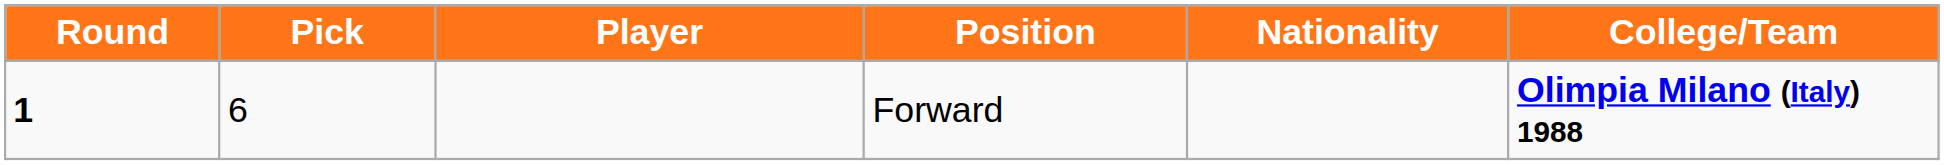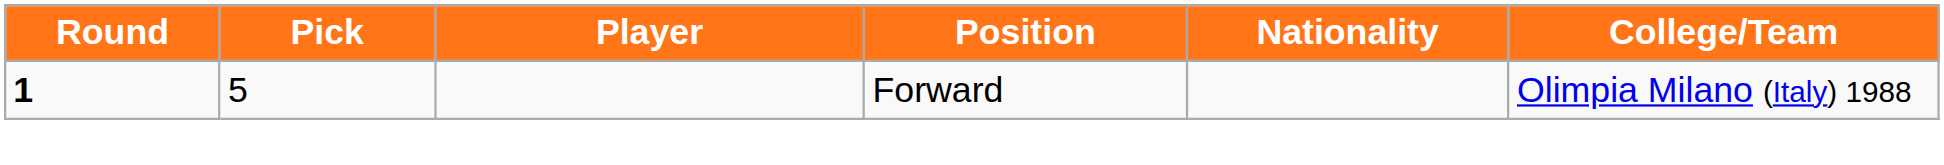Forward | Pick: 6 -> 5
Forward | College/Team: bold -> normal
